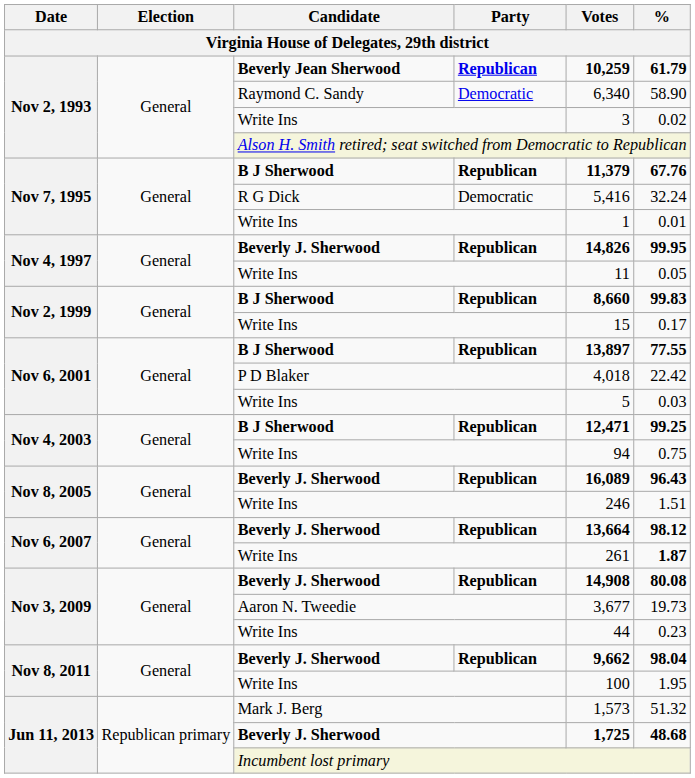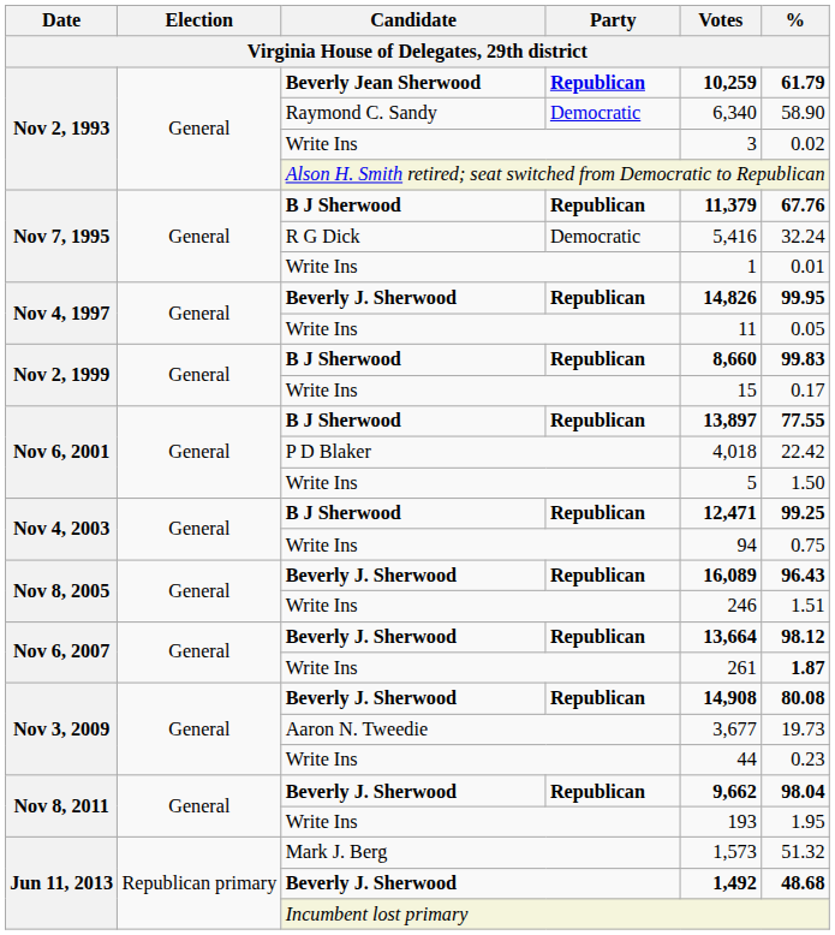Nov 6, 2001 / Write Ins | %: 0.03 -> 1.50
Nov 8, 2011 / Write Ins | Votes: 100 -> 193
Jun 11, 2013 / Beverly J. Sherwood | Votes: 1,725 -> 1,492
